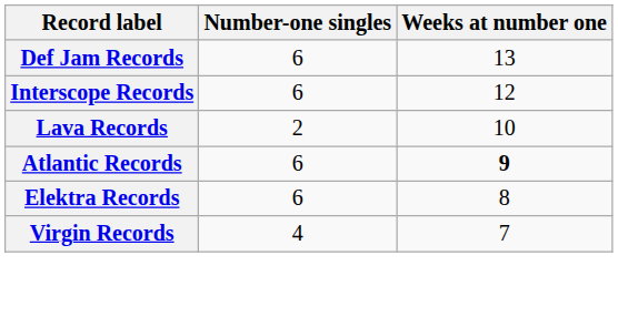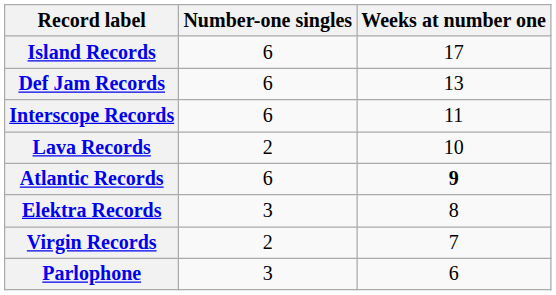+ row: Island Records | 6 | 17
Interscope Records | Weeks at number one: 12 -> 11
Elektra Records | Number-one singles: 6 -> 3
Virgin Records | Number-one singles: 4 -> 2
+ row: Parlophone | 3 | 6
